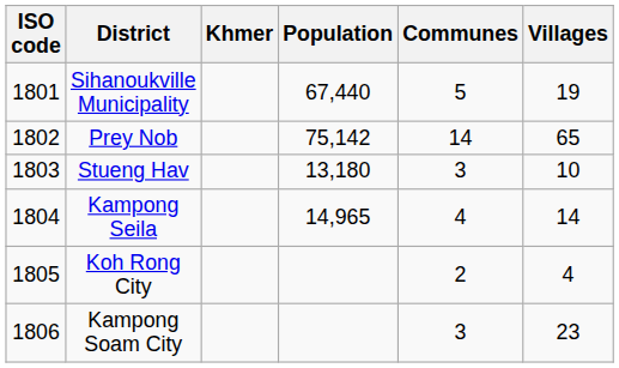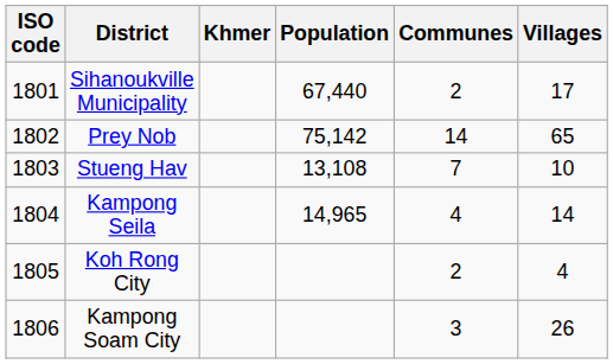Sihanoukville Municipality | Communes: 5 -> 2
Sihanoukville Municipality | Villages: 19 -> 17
Stueng Hav | Population: 13,180 -> 13,108
Stueng Hav | Communes: 3 -> 7
Kampong Soam City | Villages: 23 -> 26
